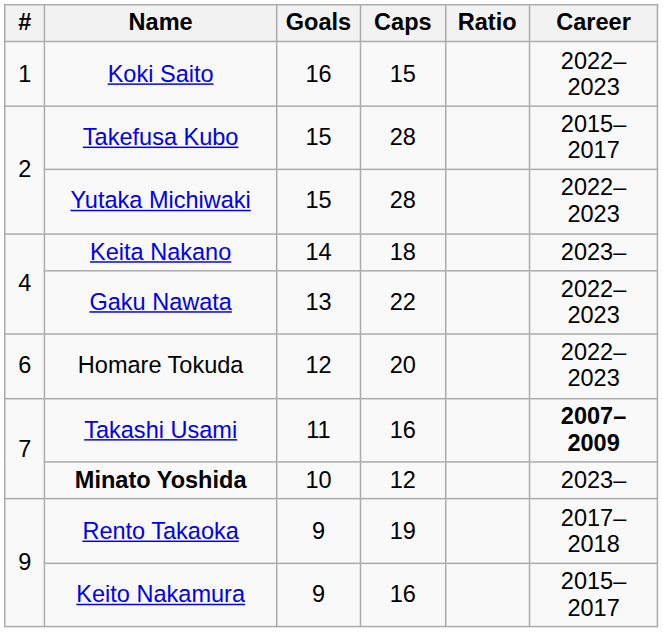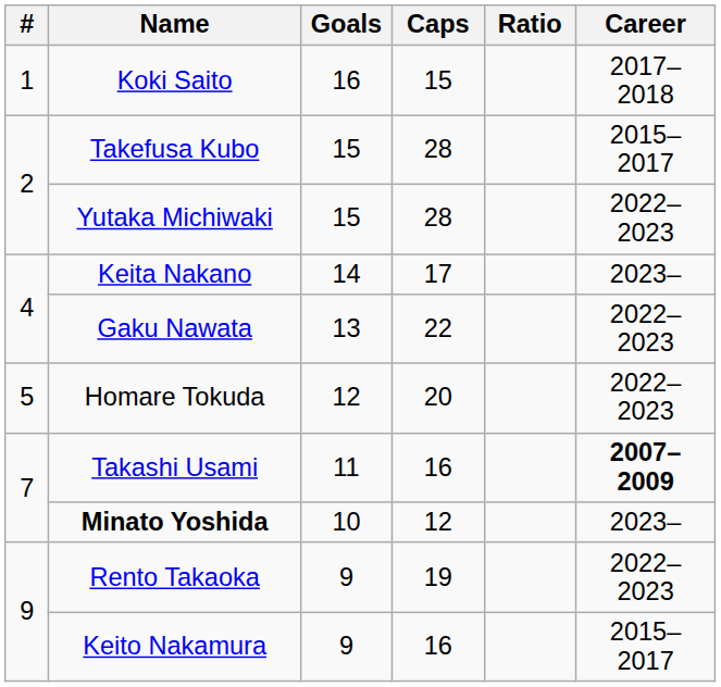Koki Saito | Career: 2022–2023 -> 2017–2018
Keita Nakano | Caps: 18 -> 17
Homare Tokuda | #: 6 -> 5
Rento Takaoka | Career: 2017–2018 -> 2022–2023
